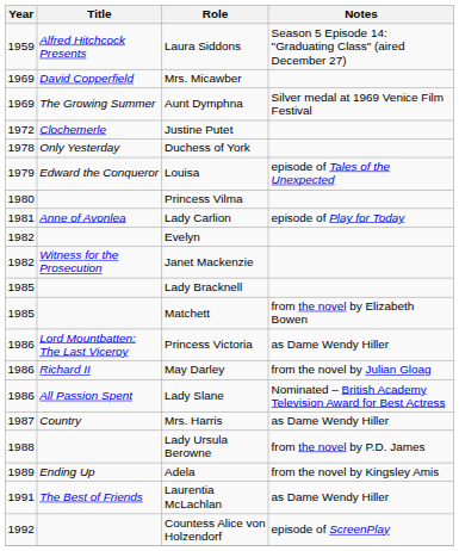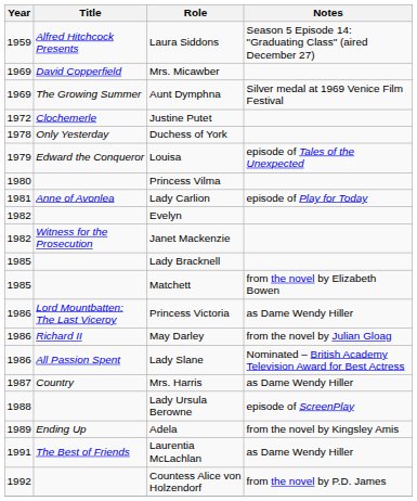Lady Ursula Berowne | Notes: from the novel by P.D. James -> episode of ScreenPlay
Countess Alice von Holzendorf | Notes: episode of ScreenPlay -> from the novel by P.D. James
